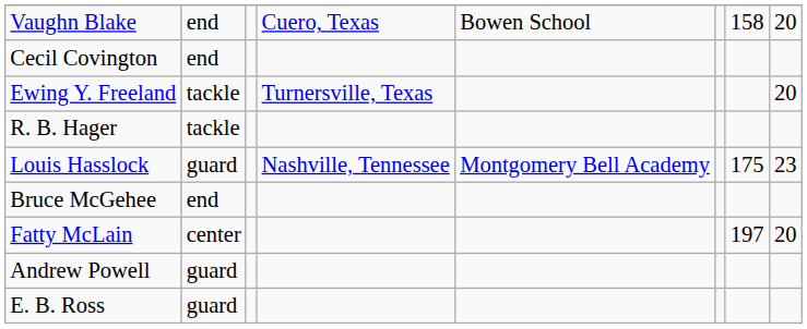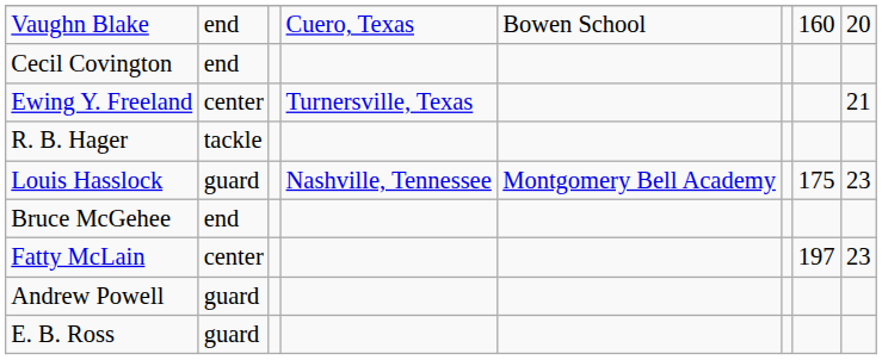Vaughn Blake | column 7: 158 -> 160
Ewing Y. Freeland | column 2: tackle -> center
Ewing Y. Freeland | column 8: 20 -> 21
Fatty McLain | column 8: 20 -> 23
